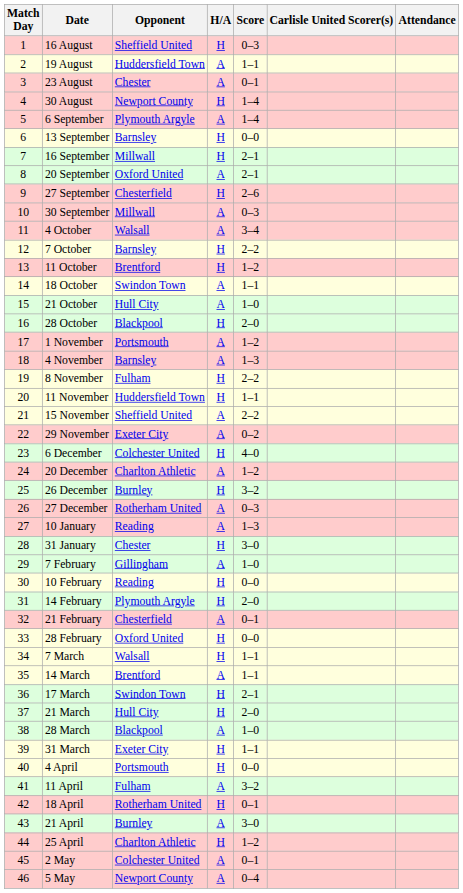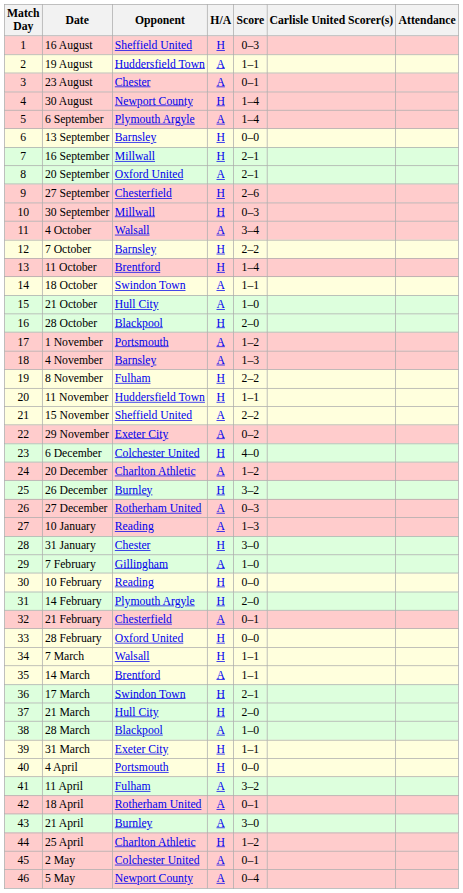30 September | H/A: A -> H
11 October | Score: 1–2 -> 1–4
18 April | H/A: H -> A
